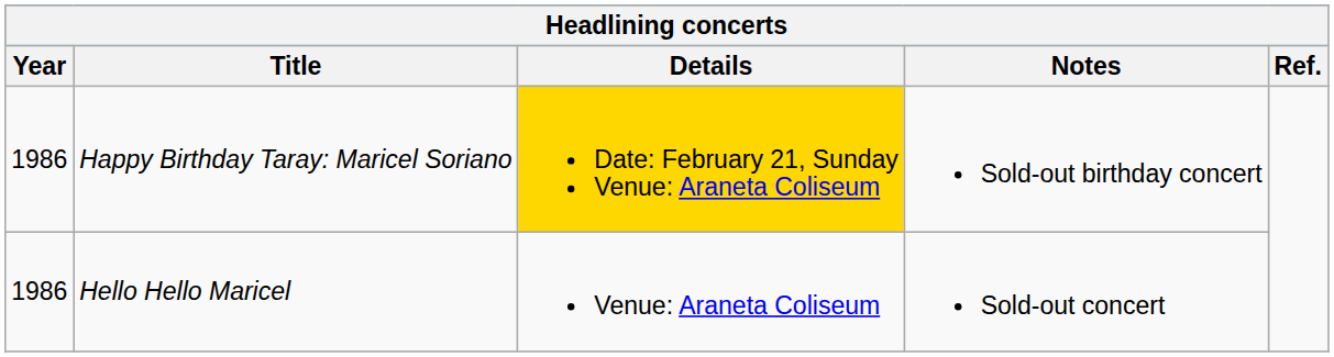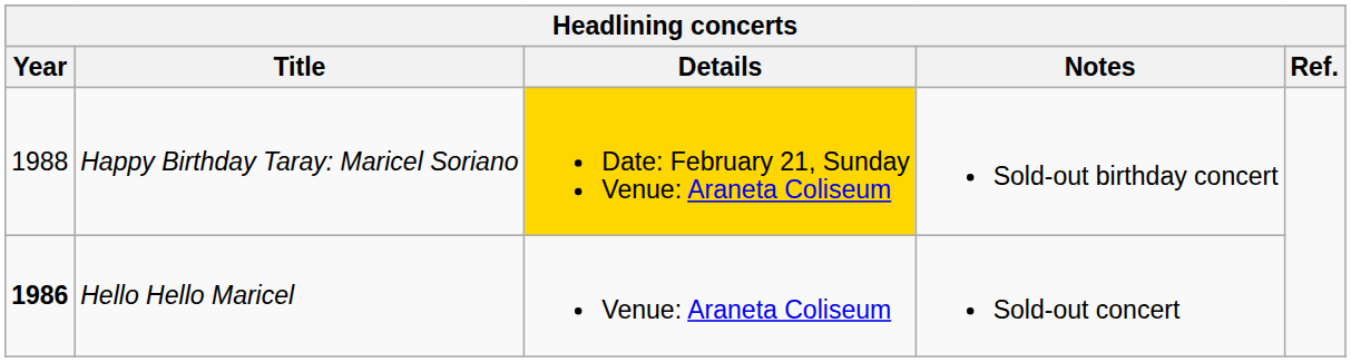Happy Birthday Taray: Maricel Soriano | Year: 1986 -> 1988
Hello Hello Maricel | Year: normal -> bold
